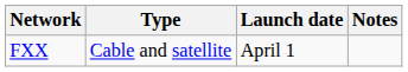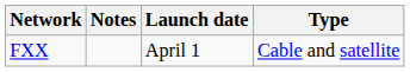columns swapped: Type <-> Notes
